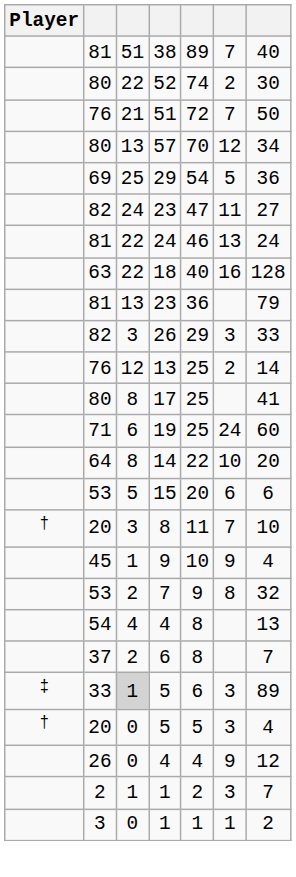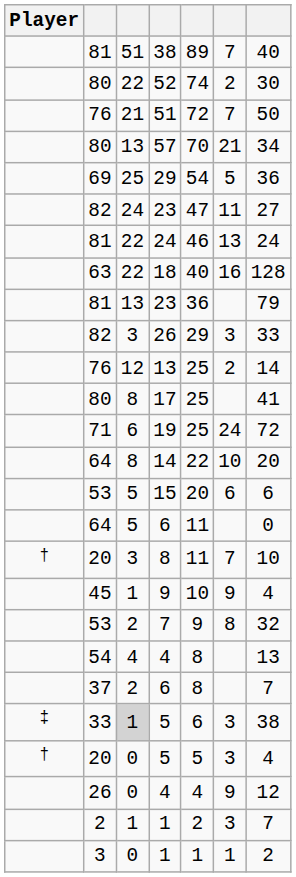57 | column 6: 12 -> 21
19 | column 7: 60 -> 72
+ row: 64 | 5 | 6 | 11 | 0
33 / 5 | column 7: 89 -> 38
